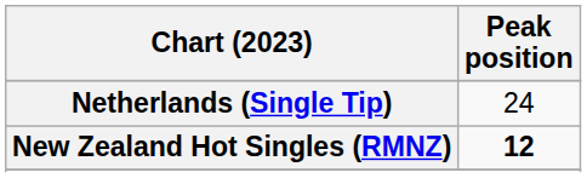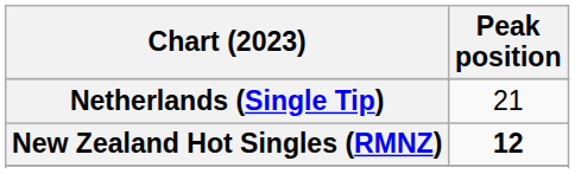Netherlands (Single Tip) | Peak position: 24 -> 21
